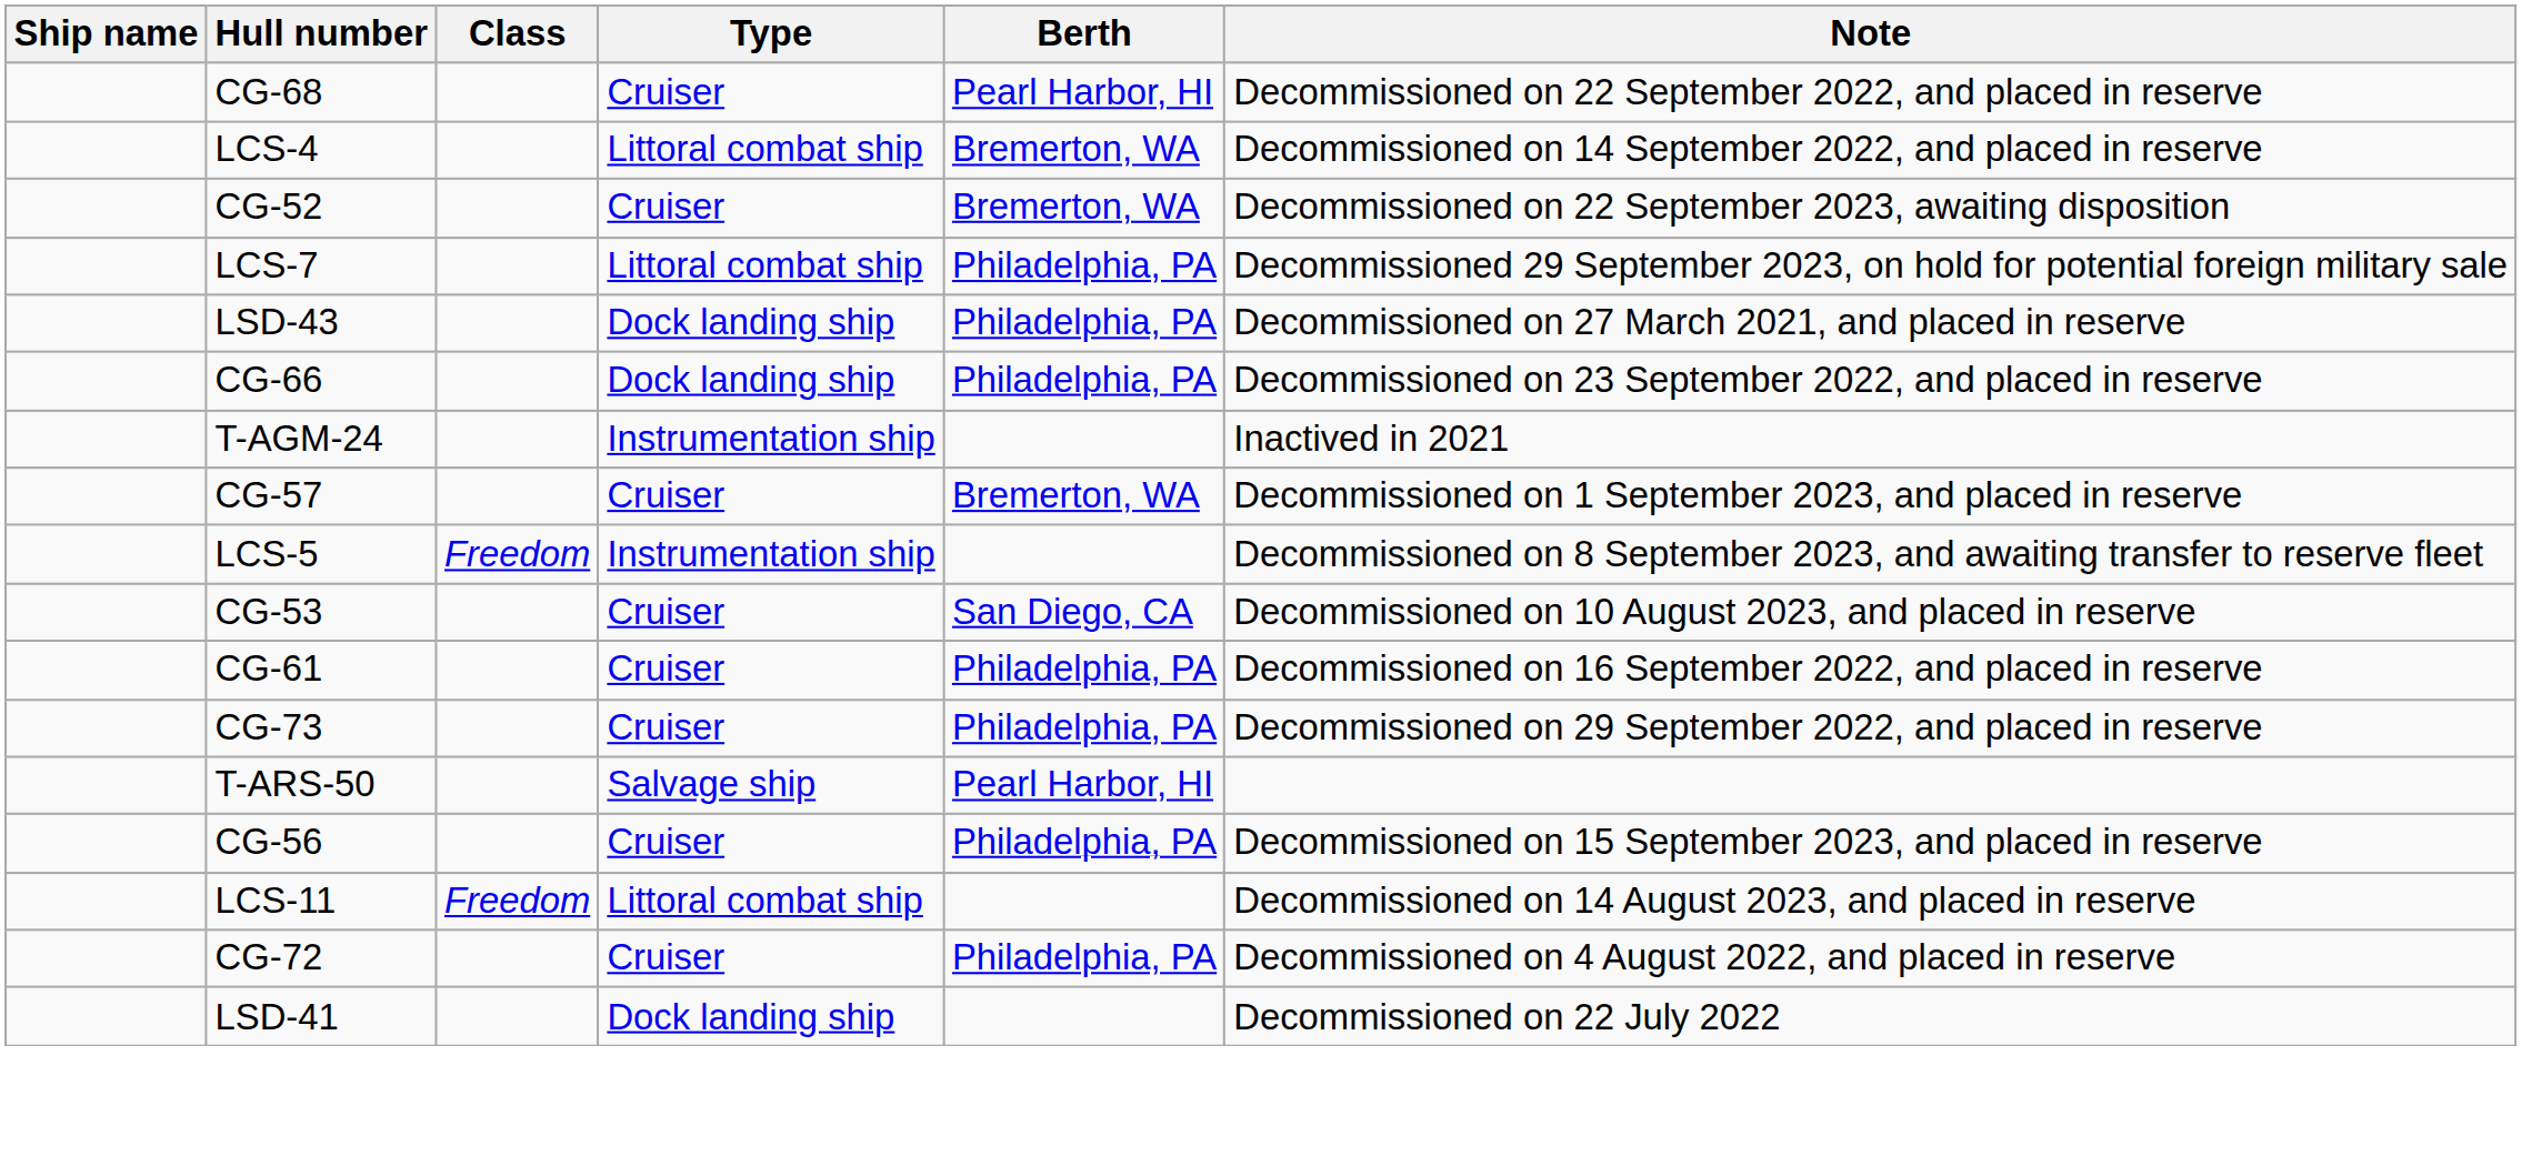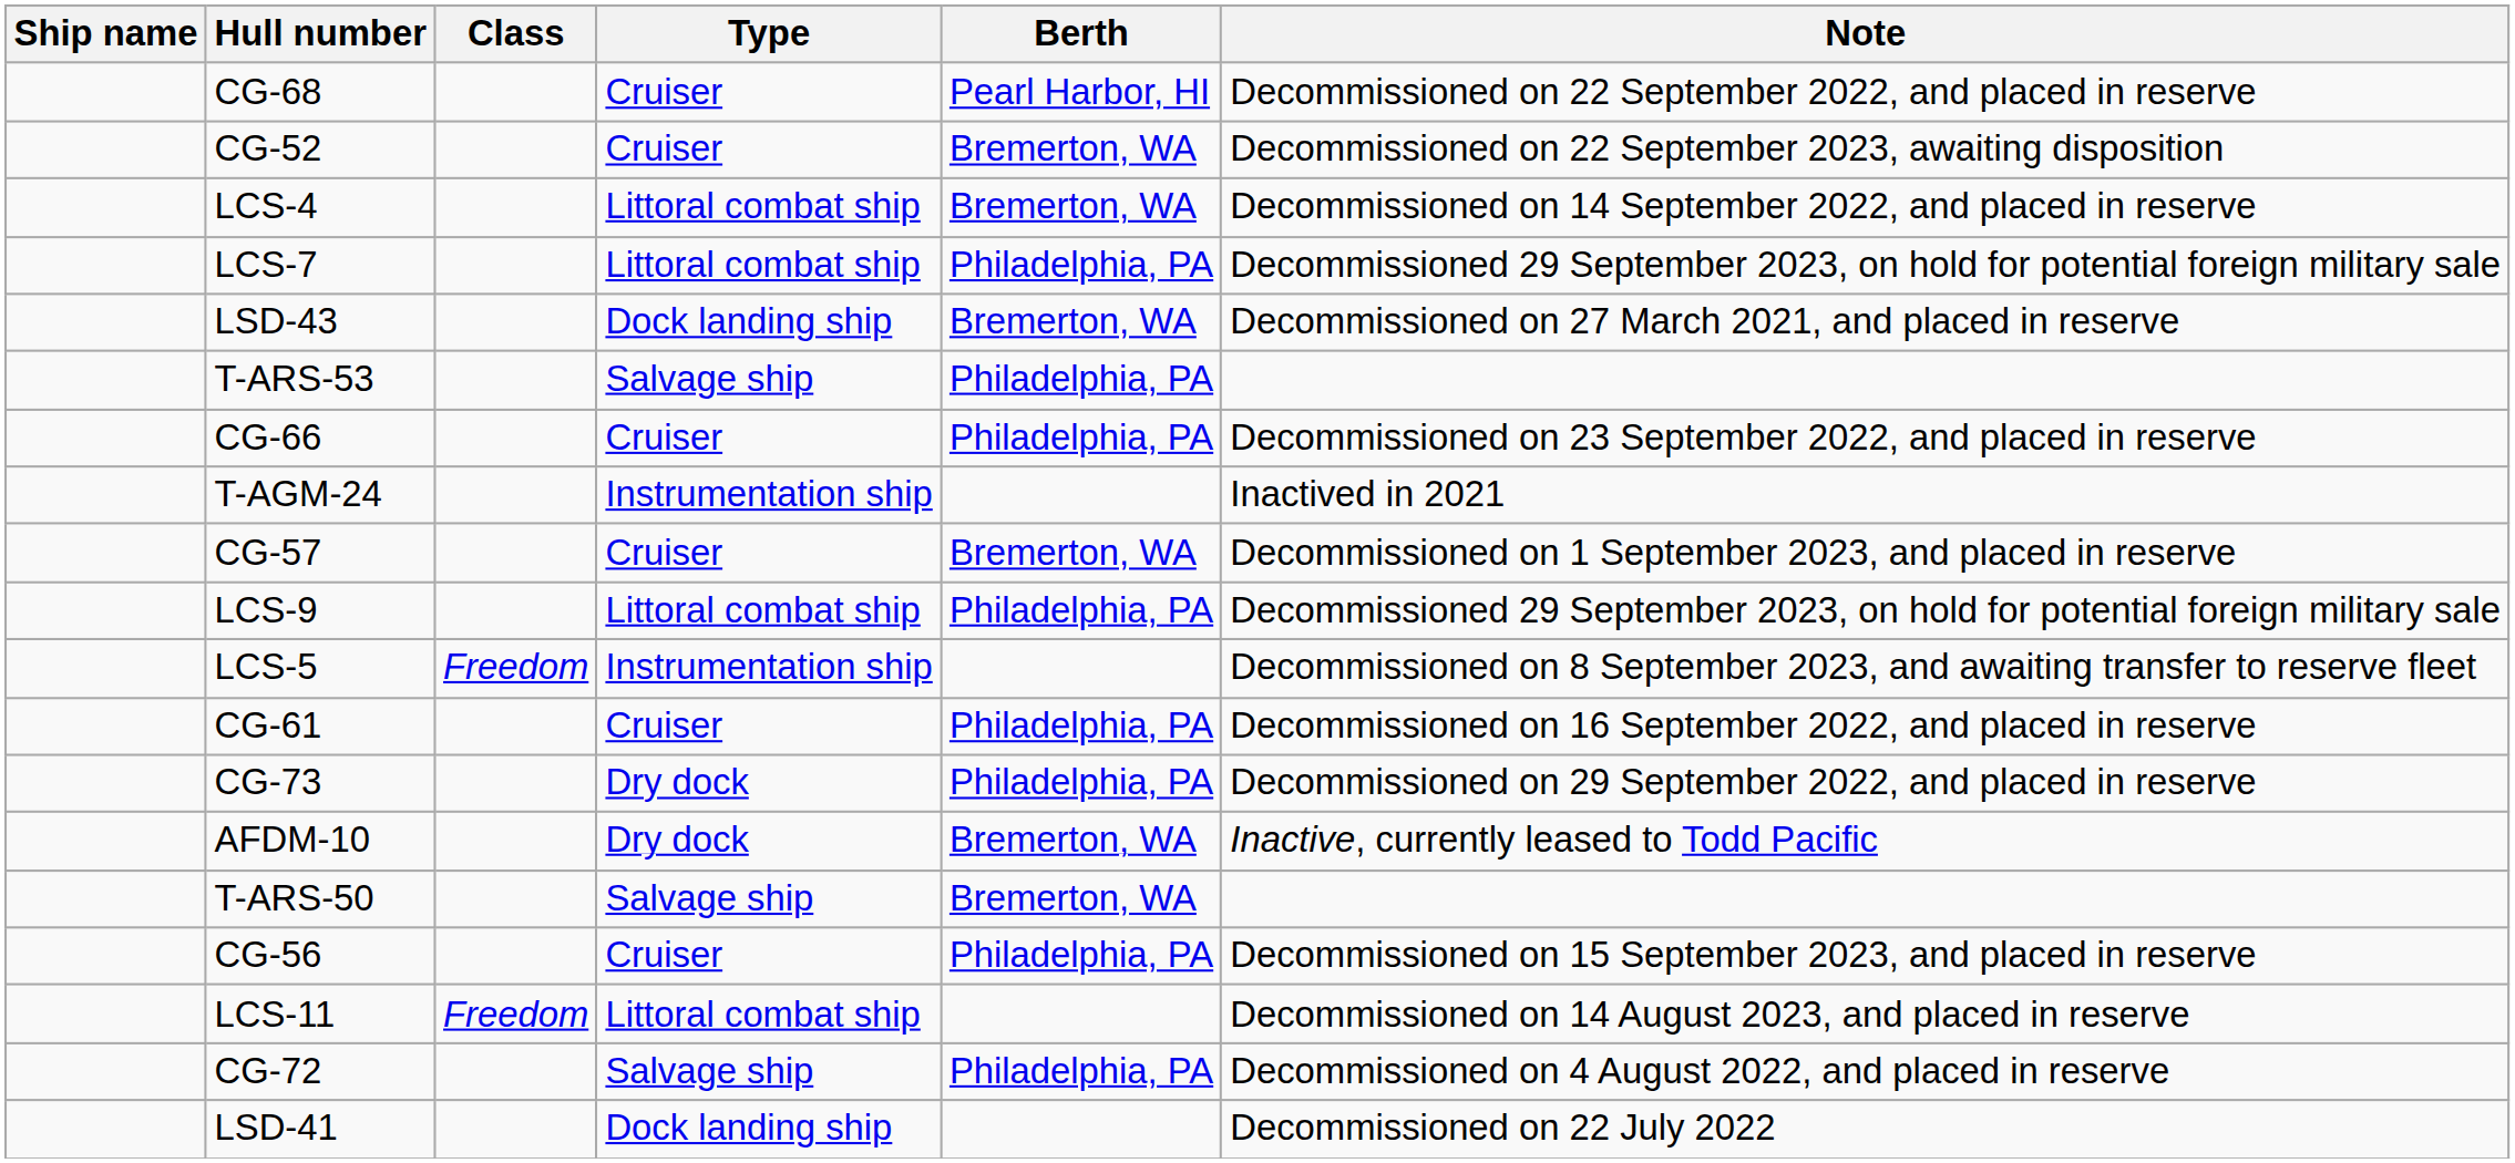rows swapped: CG-52 <-> LCS-4
LSD-43 | Berth: Philadelphia, PA -> Bremerton, WA
+ row: T-ARS-53 | Salvage ship | Philadelphia, PA
CG-66 | Type: Dock landing ship -> Cruiser
+ row: LCS-9 | Littoral combat ship | Philadelphia, PA | Decommissioned 29 September 2023, on hold for potential foreign military sale
- row: CG-53 | Cruiser | San Diego, CA | Decommissioned on 10 August 2023, and placed in reserve
CG-73 | Type: Cruiser -> Dry dock
+ row: AFDM-10 | Dry dock | Bremerton, WA | Inactive, currently leased to Todd Pacific
T-ARS-50 | Berth: Pearl Harbor, HI -> Bremerton, WA
CG-72 | Type: Cruiser -> Salvage ship
